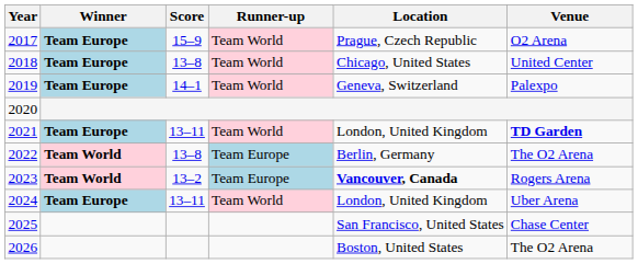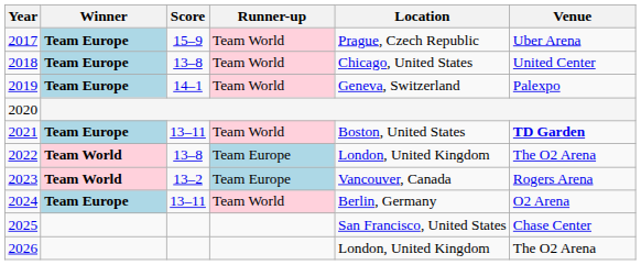2017 | Venue: O2 Arena -> Uber Arena
2021 | Location: London, United Kingdom -> Boston, United States
2022 | Location: Berlin, Germany -> London, United Kingdom
2023 | Location: bold -> normal
2024 | Location: London, United Kingdom -> Berlin, Germany
2024 | Venue: Uber Arena -> O2 Arena
2026 | Location: Boston, United States -> London, United Kingdom
